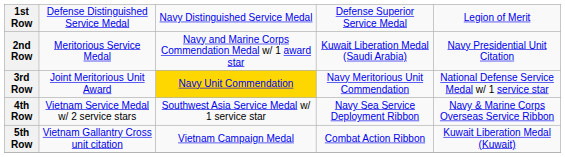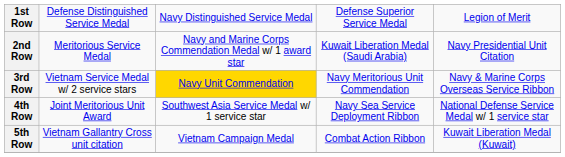3rd Row | column 2: Joint Meritorious Unit Award -> Vietnam Service Medal w/ 2 service stars
3rd Row | column 5: National Defense Service Medal w/ 1 service star -> Navy & Marine Corps Overseas Service Ribbon
4th Row | column 2: Vietnam Service Medal w/ 2 service stars -> Joint Meritorious Unit Award
4th Row | column 5: Navy & Marine Corps Overseas Service Ribbon -> National Defense Service Medal w/ 1 service star
